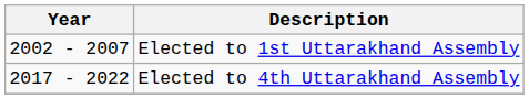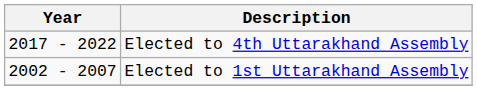rows swapped: Elected to 1st Uttarakhand Assembly <-> Elected to 4th Uttarakhand Assembly
